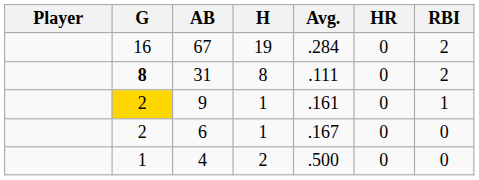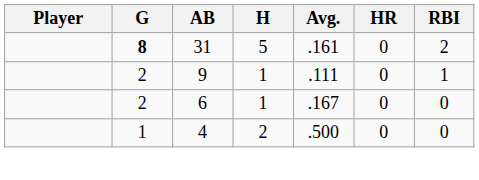- row: 16 | 67 | 19 | .284 | 0 | 2
31 | H: 8 -> 5
31 | Avg.: .111 -> .161
9 | G: gold background -> no background
9 | Avg.: .161 -> .111
